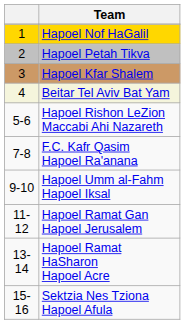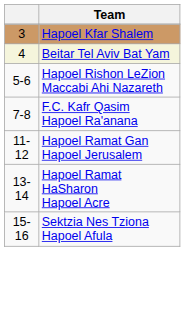- row: 1 | Hapoel Nof HaGalil
- row: 2 | Hapoel Petah Tikva
- row: 9-10 | Hapoel Umm al-Fahm Hapoel Iksal
